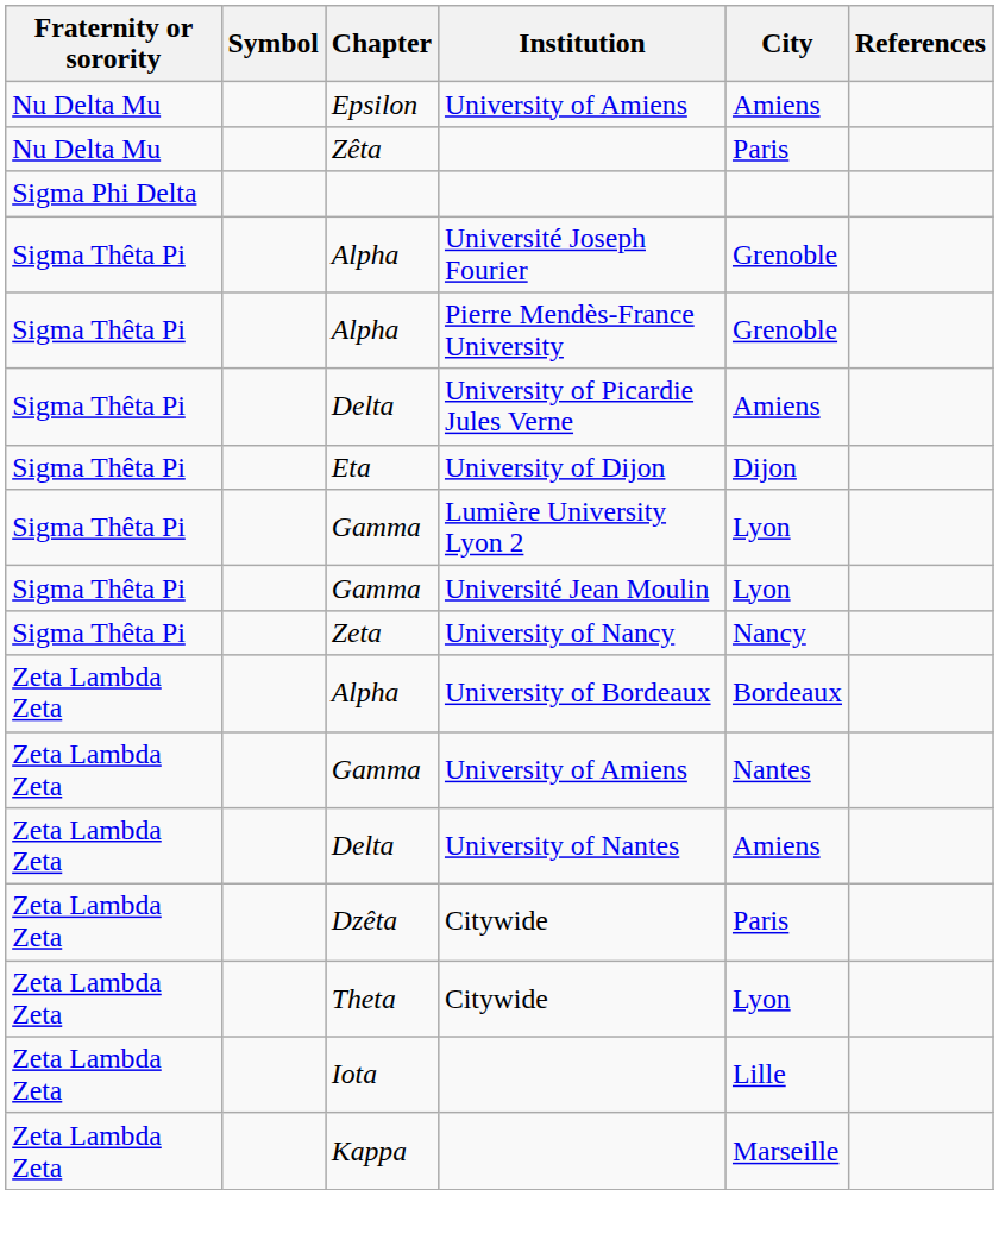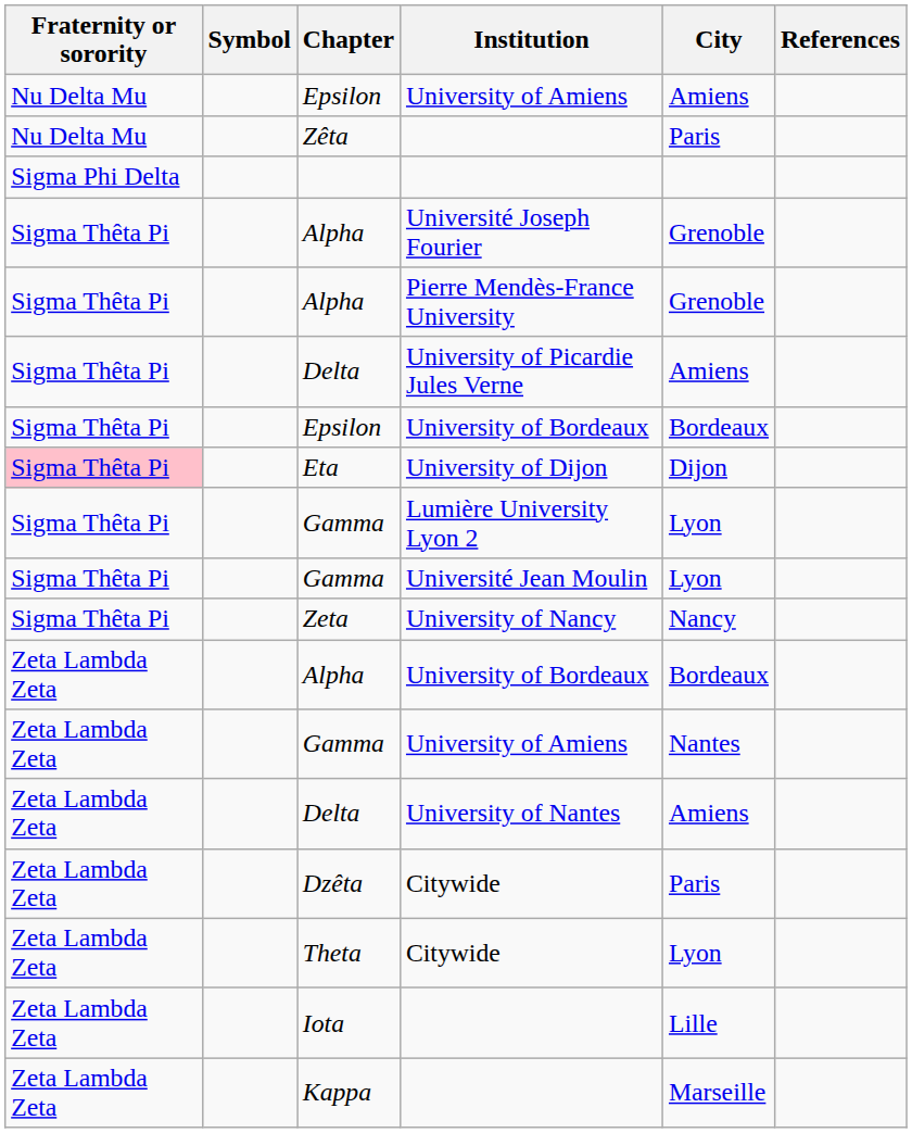+ row: Sigma Thêta Pi | Epsilon | University of Bordeaux | Bordeaux
Eta | Fraternity or sorority: no background -> pink background
